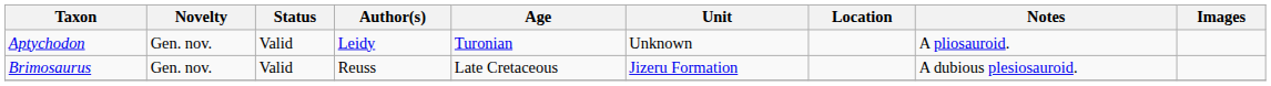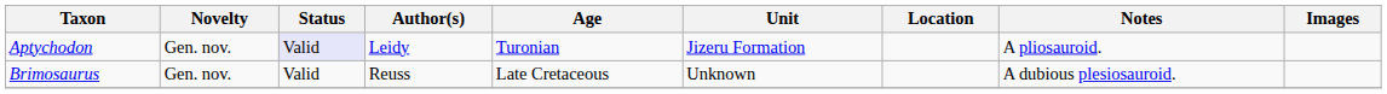Aptychodon | Status: no background -> lavender background
Aptychodon | Unit: Unknown -> Jizeru Formation
Brimosaurus | Unit: Jizeru Formation -> Unknown
